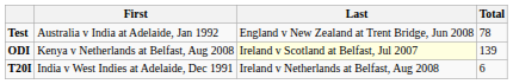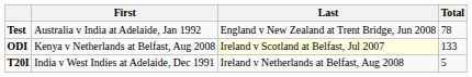ODI | Total: 139 -> 133
T20I | Total: 6 -> 5
